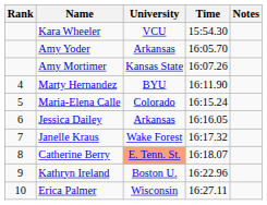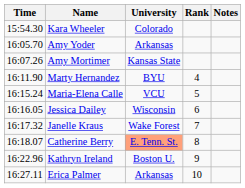columns swapped: Rank <-> Time
Kara Wheeler | University: VCU -> Colorado
Maria-Elena Calle | University: Colorado -> VCU
Jessica Dailey | University: Arkansas -> Wisconsin
Erica Palmer | University: Wisconsin -> Arkansas
